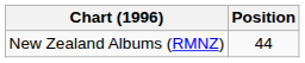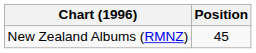New Zealand Albums (RMNZ) | Position: 44 -> 45
